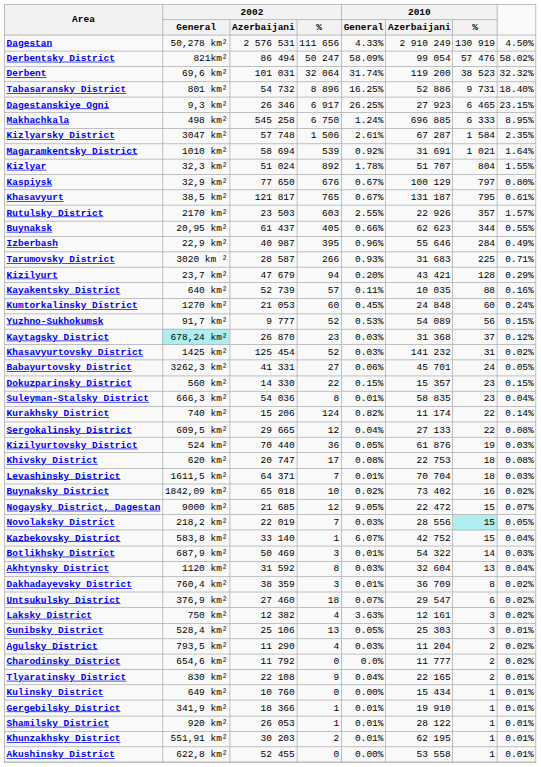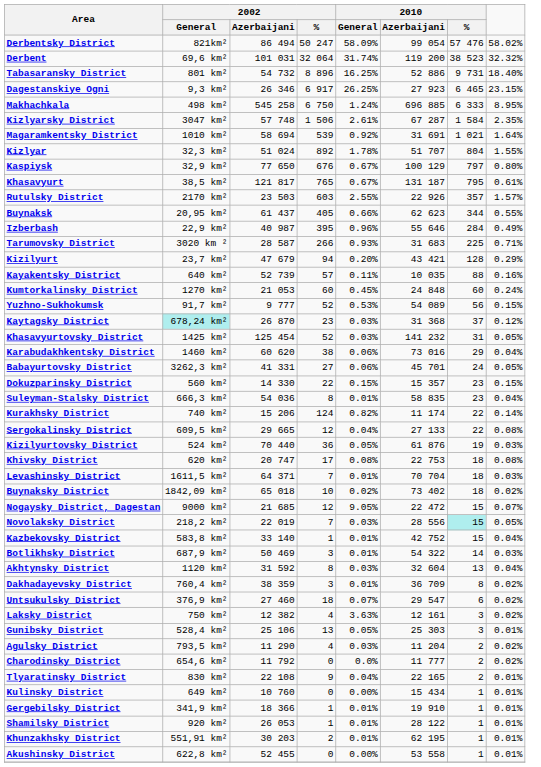- row: Dagestan | 50,278 km² | 2 576 531 | 111 656 | 4.33% | 2 910 249 | 130 919 | 4.50%
Khasavyurtovsky District | column 8: 0.02% -> 0.05%
+ row: Karabudakhkentsky District | 1460 km² | 60 620 | 38 | 0.06% | 73 016 | 29 | 0.04%
Buynaksky District | 2010 / %: 16 -> 18
Kazbekovsky District | 2010 / General: 6.07% -> 0.01%
